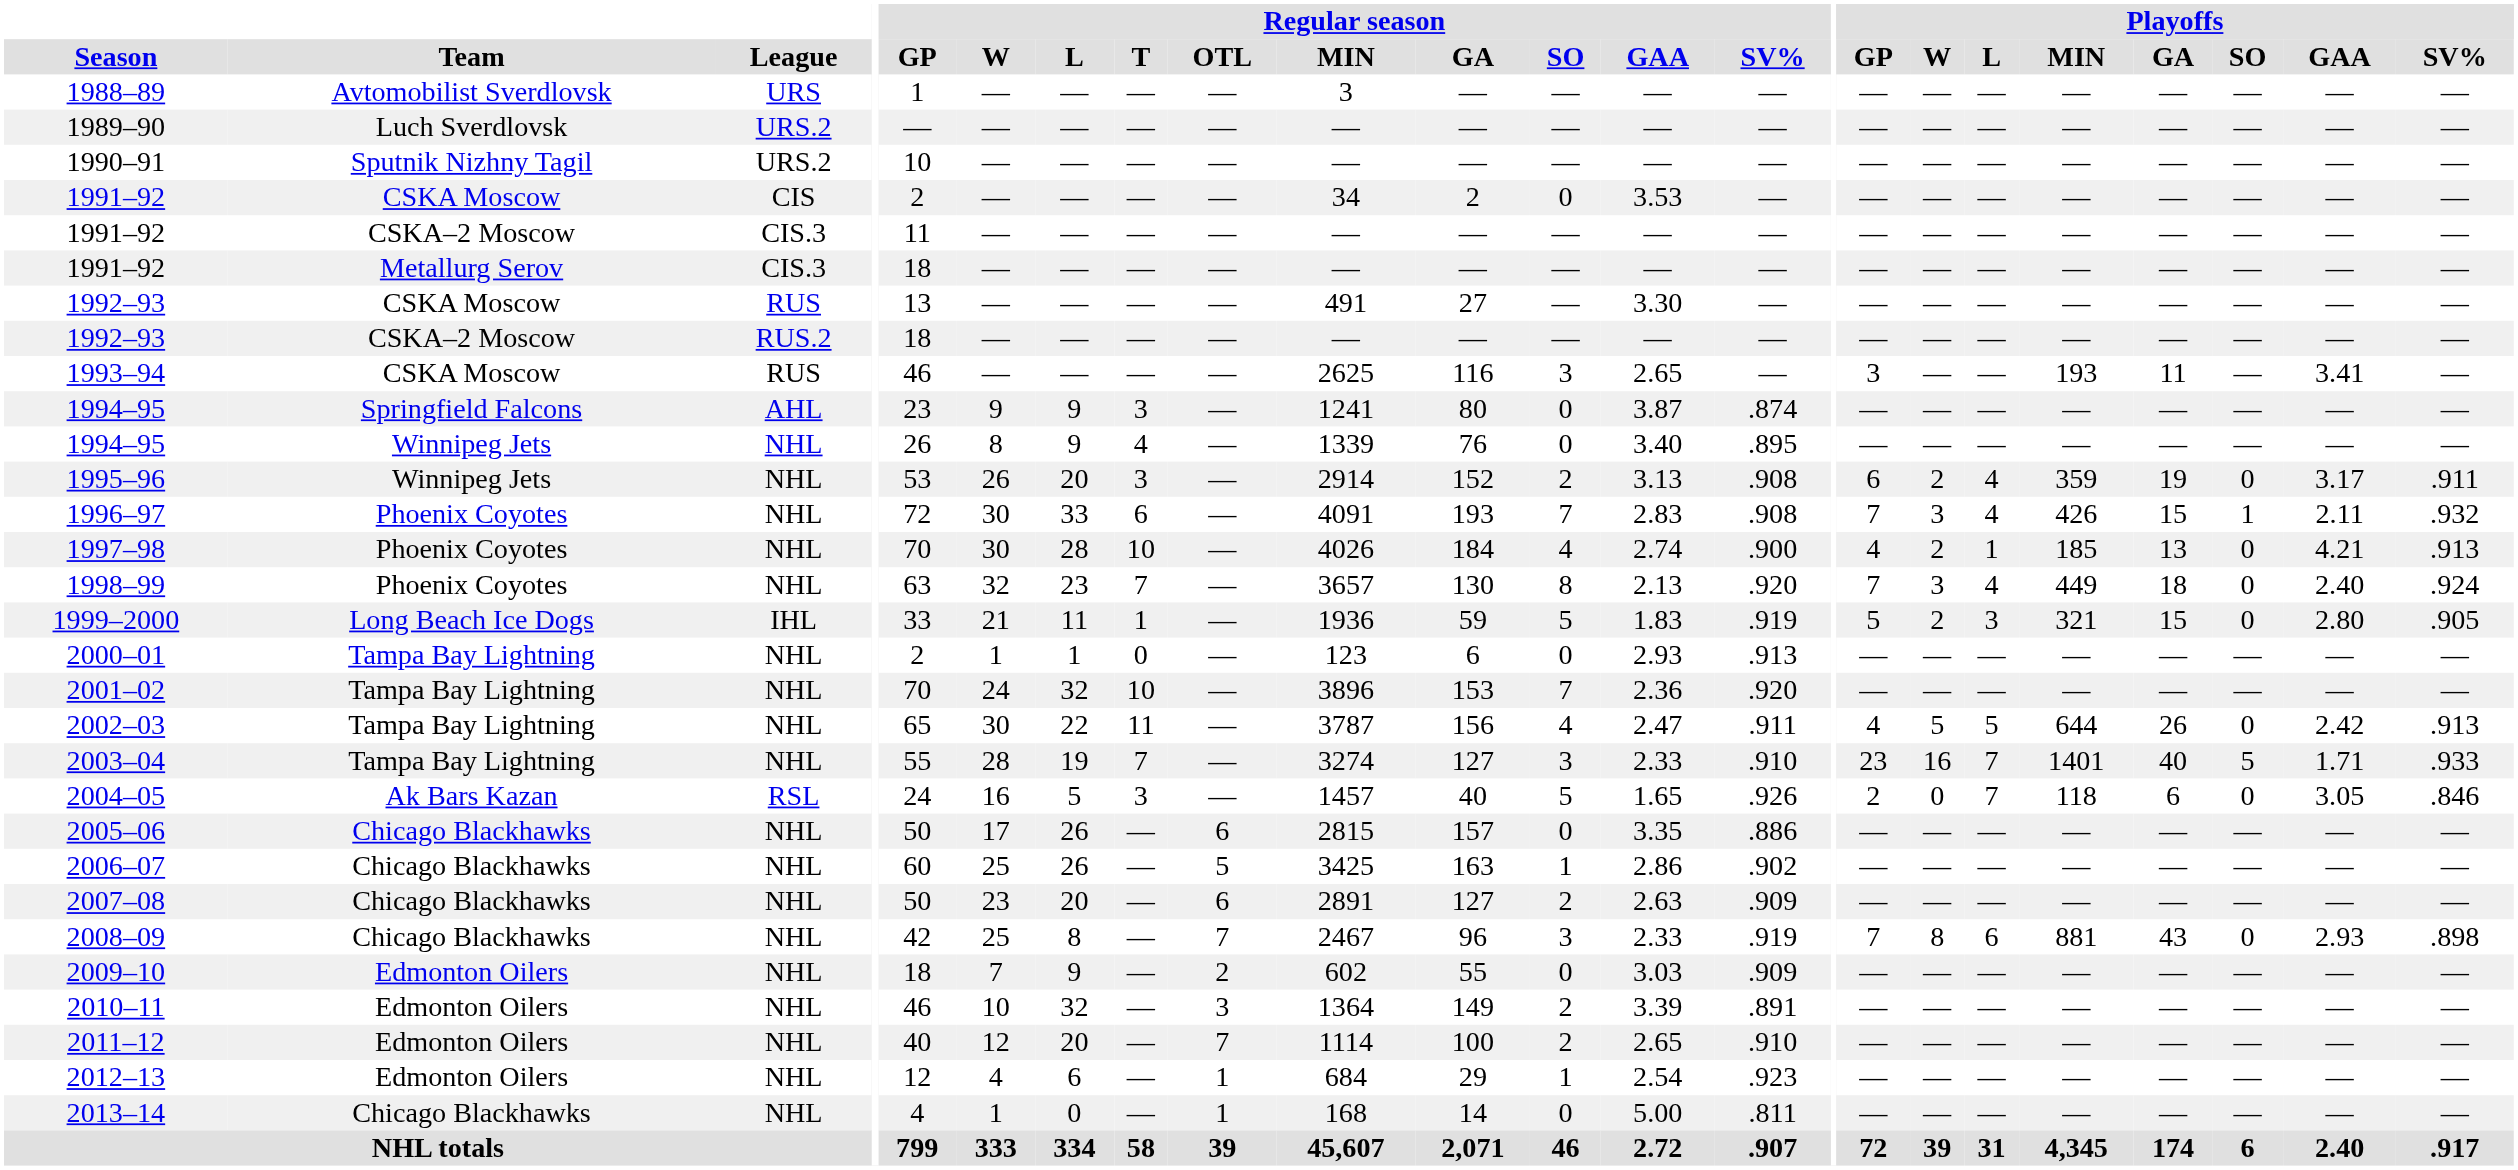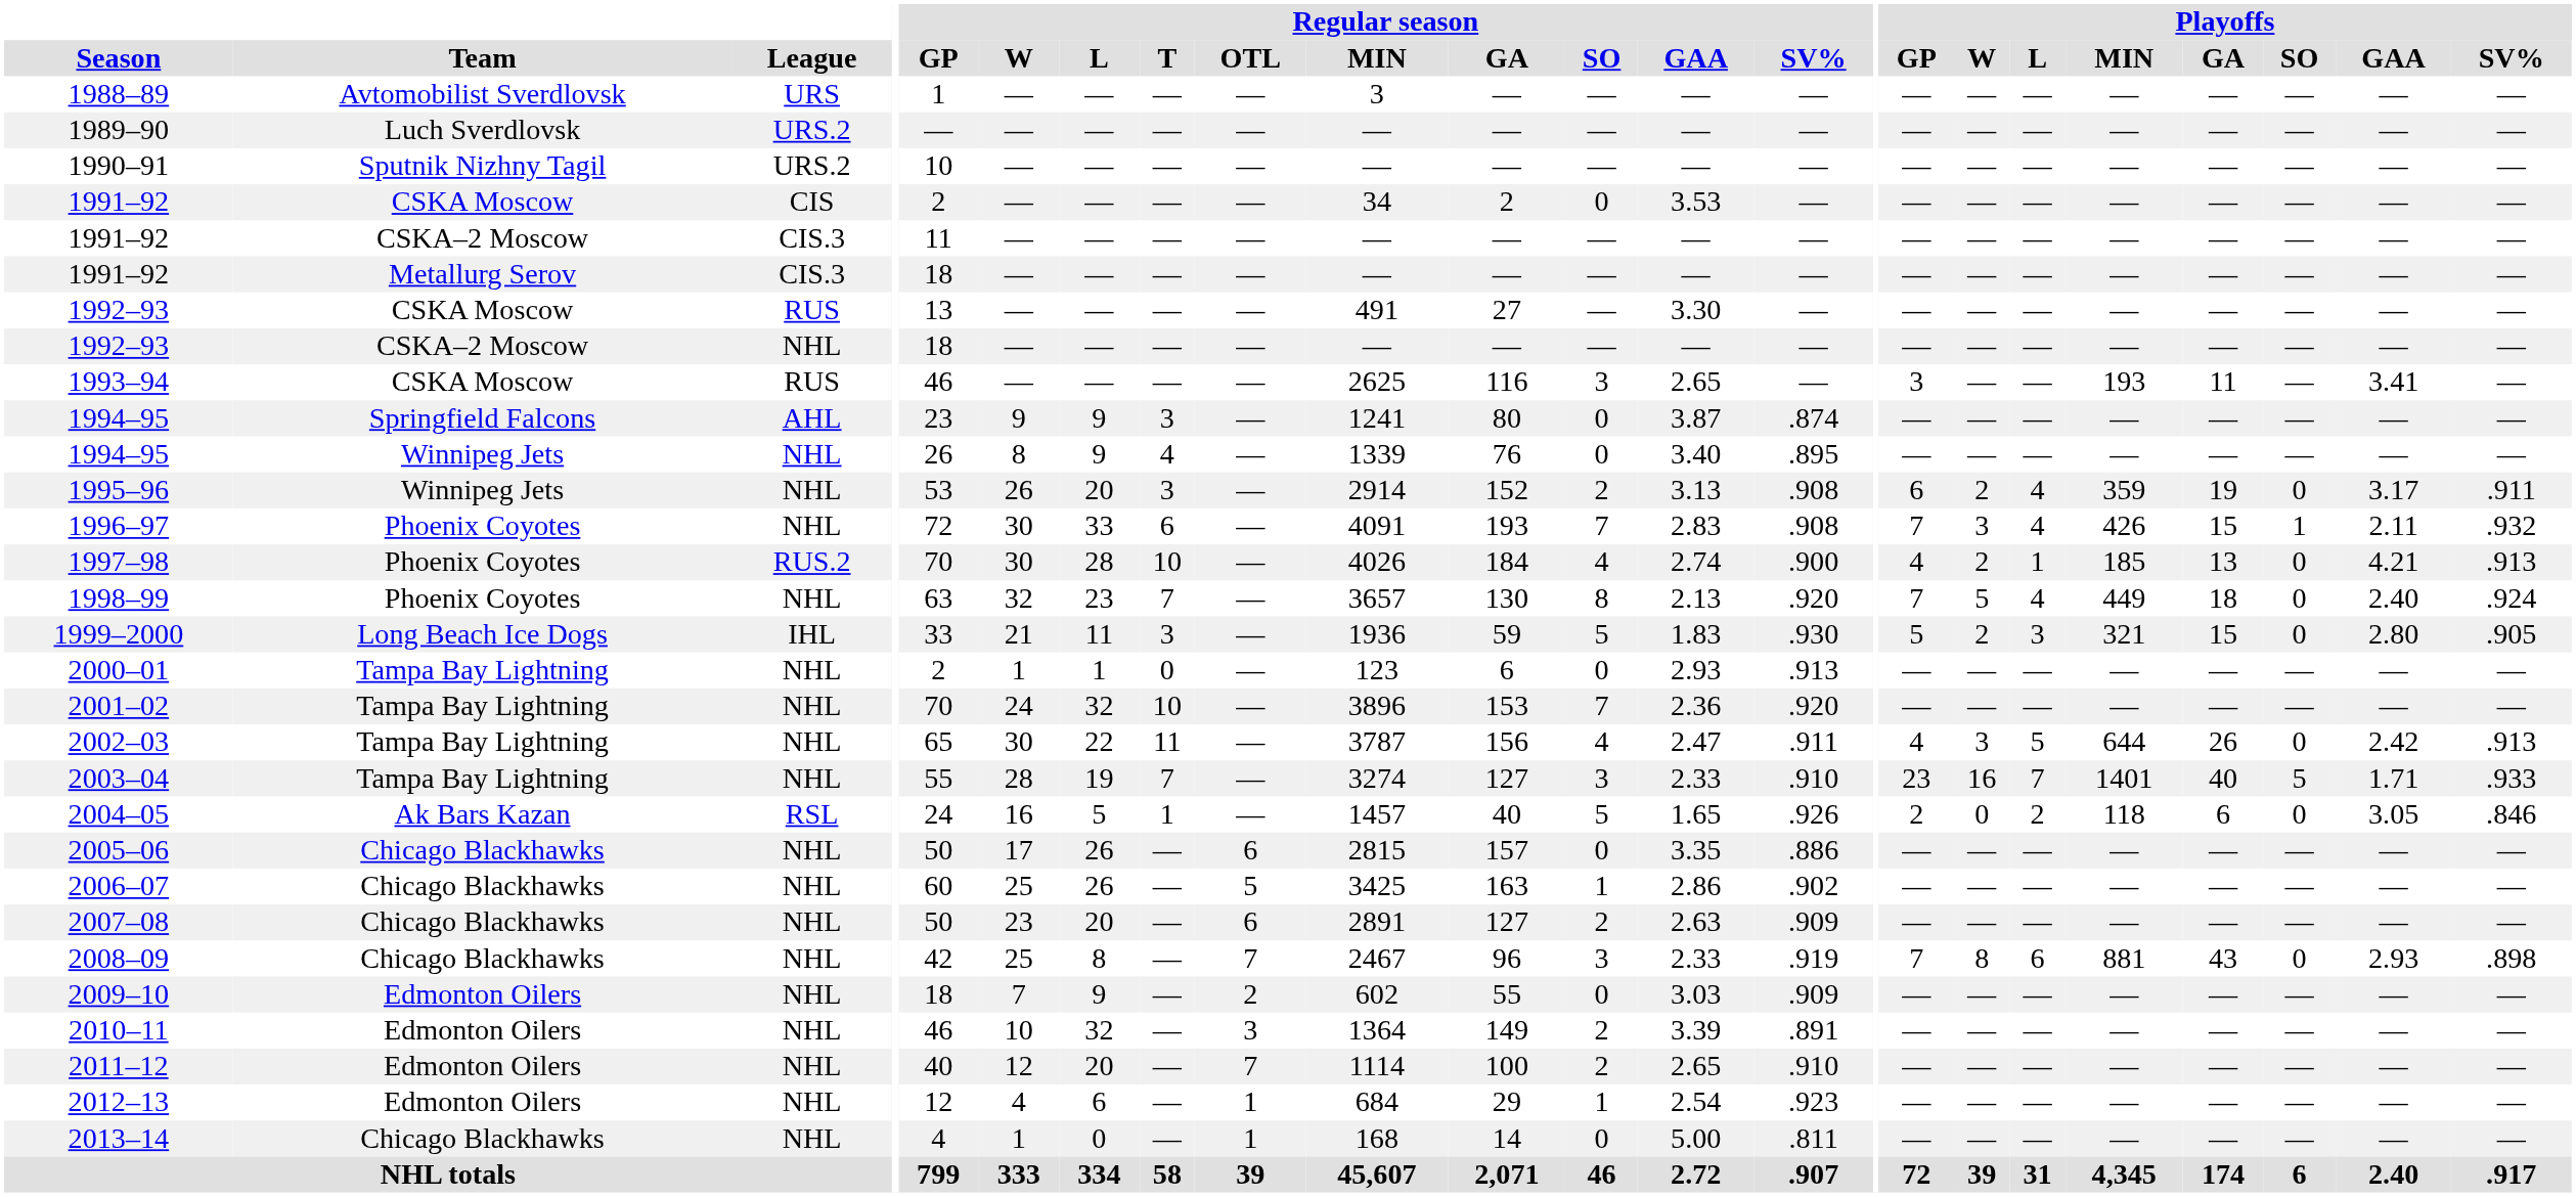1992–93 / CSKA–2 Moscow | League: RUS.2 -> NHL
1997–98 | League: NHL -> RUS.2
1998–99 | Playoffs / W: 3 -> 5
1999–2000 | Regular season / T: 1 -> 3
1999–2000 | Regular season / SV%: .919 -> .930
2002–03 | Playoffs / W: 5 -> 3
2004–05 | Regular season / T: 3 -> 1
2004–05 | Playoffs / L: 7 -> 2
